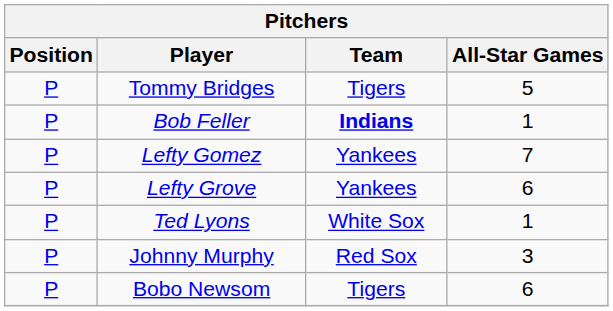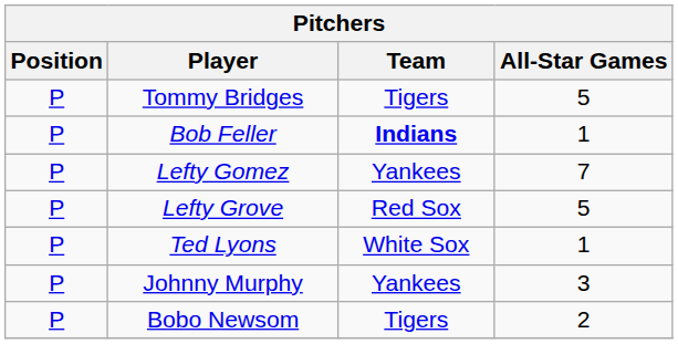Lefty Grove | Team: Yankees -> Red Sox
Lefty Grove | All-Star Games: 6 -> 5
Johnny Murphy | Team: Red Sox -> Yankees
Bobo Newsom | All-Star Games: 6 -> 2
